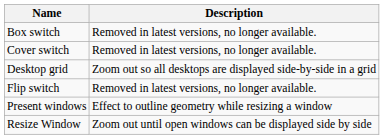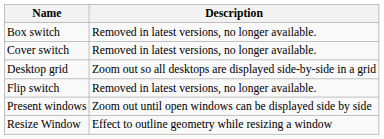Present windows | Description: Effect to outline geometry while resizing a window -> Zoom out until open windows can be displayed side by side
Resize Window | Description: Zoom out until open windows can be displayed side by side -> Effect to outline geometry while resizing a window
